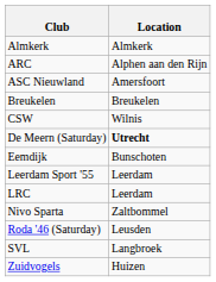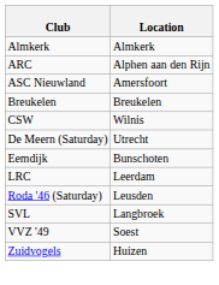De Meern (Saturday) | Location: bold -> normal
- row: Leerdam Sport '55 | Leerdam
- row: Nivo Sparta | Zaltbommel
+ row: VVZ '49 | Soest
